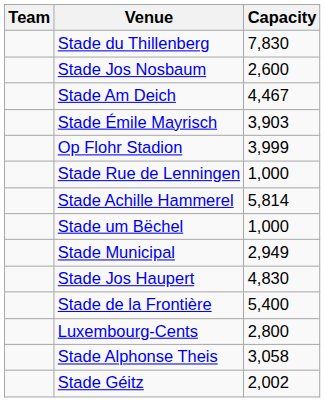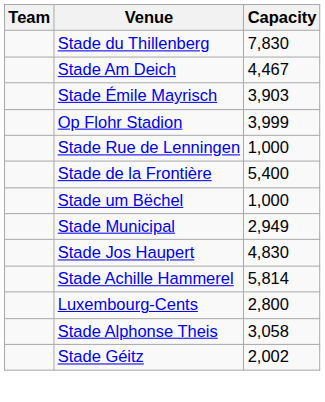- row: Stade Jos Nosbaum | 2,600
rows swapped: Stade de la Frontière <-> Stade Achille Hammerel
